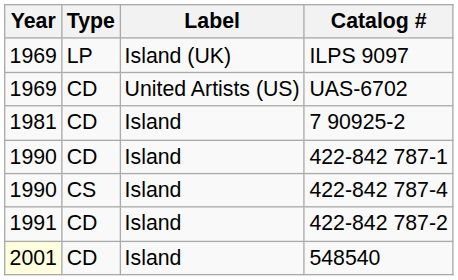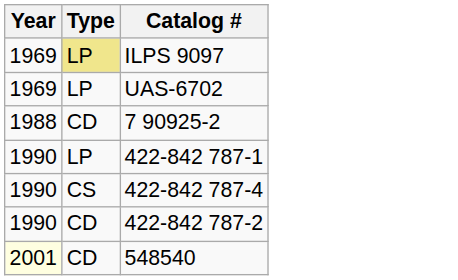- column: Label | Island (UK) | United Artists (US) | Island | Island | Island | Island | Island
ILPS 9097 | Type: no background -> khaki background
UAS-6702 | Type: CD -> LP
7 90925-2 | Year: 1981 -> 1988
422-842 787-1 | Type: CD -> LP
422-842 787-2 | Year: 1991 -> 1990
